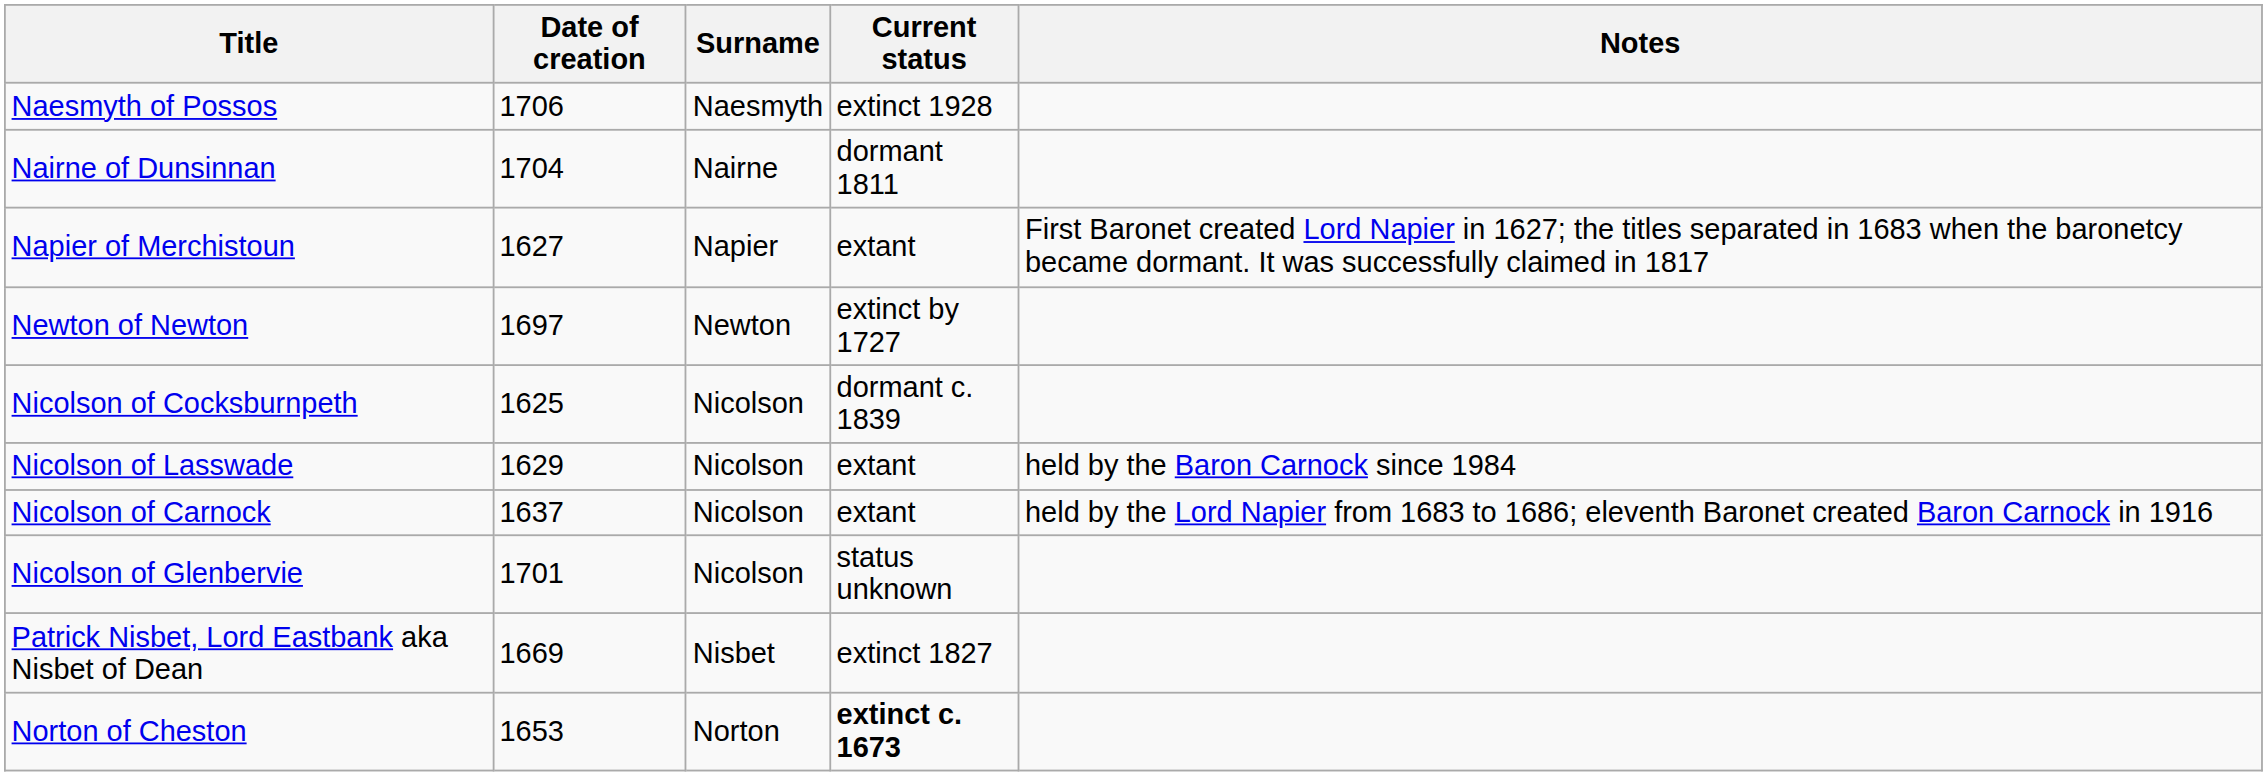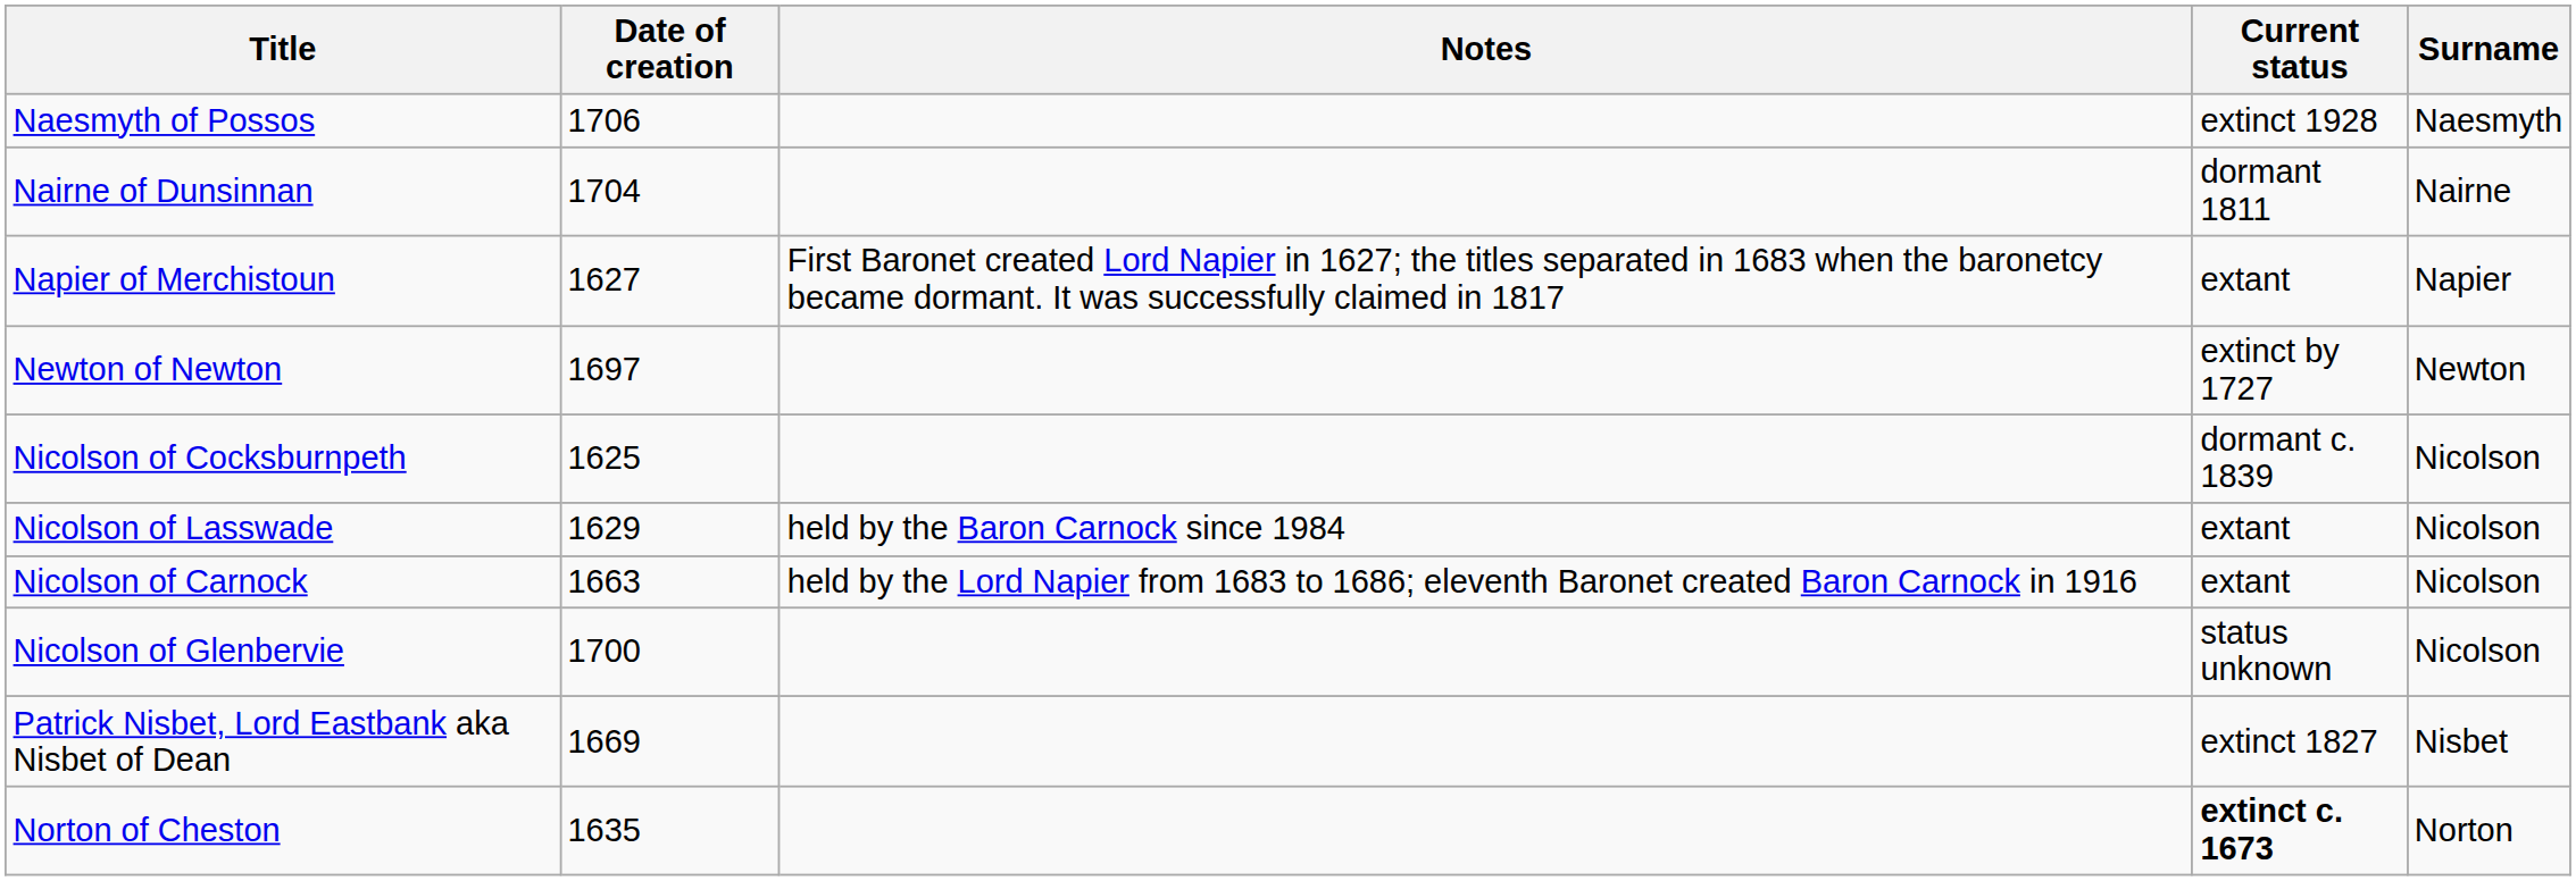columns swapped: Surname <-> Notes
Nicolson of Carnock | Date of creation: 1637 -> 1663
Nicolson of Glenbervie | Date of creation: 1701 -> 1700
Norton of Cheston | Date of creation: 1653 -> 1635
